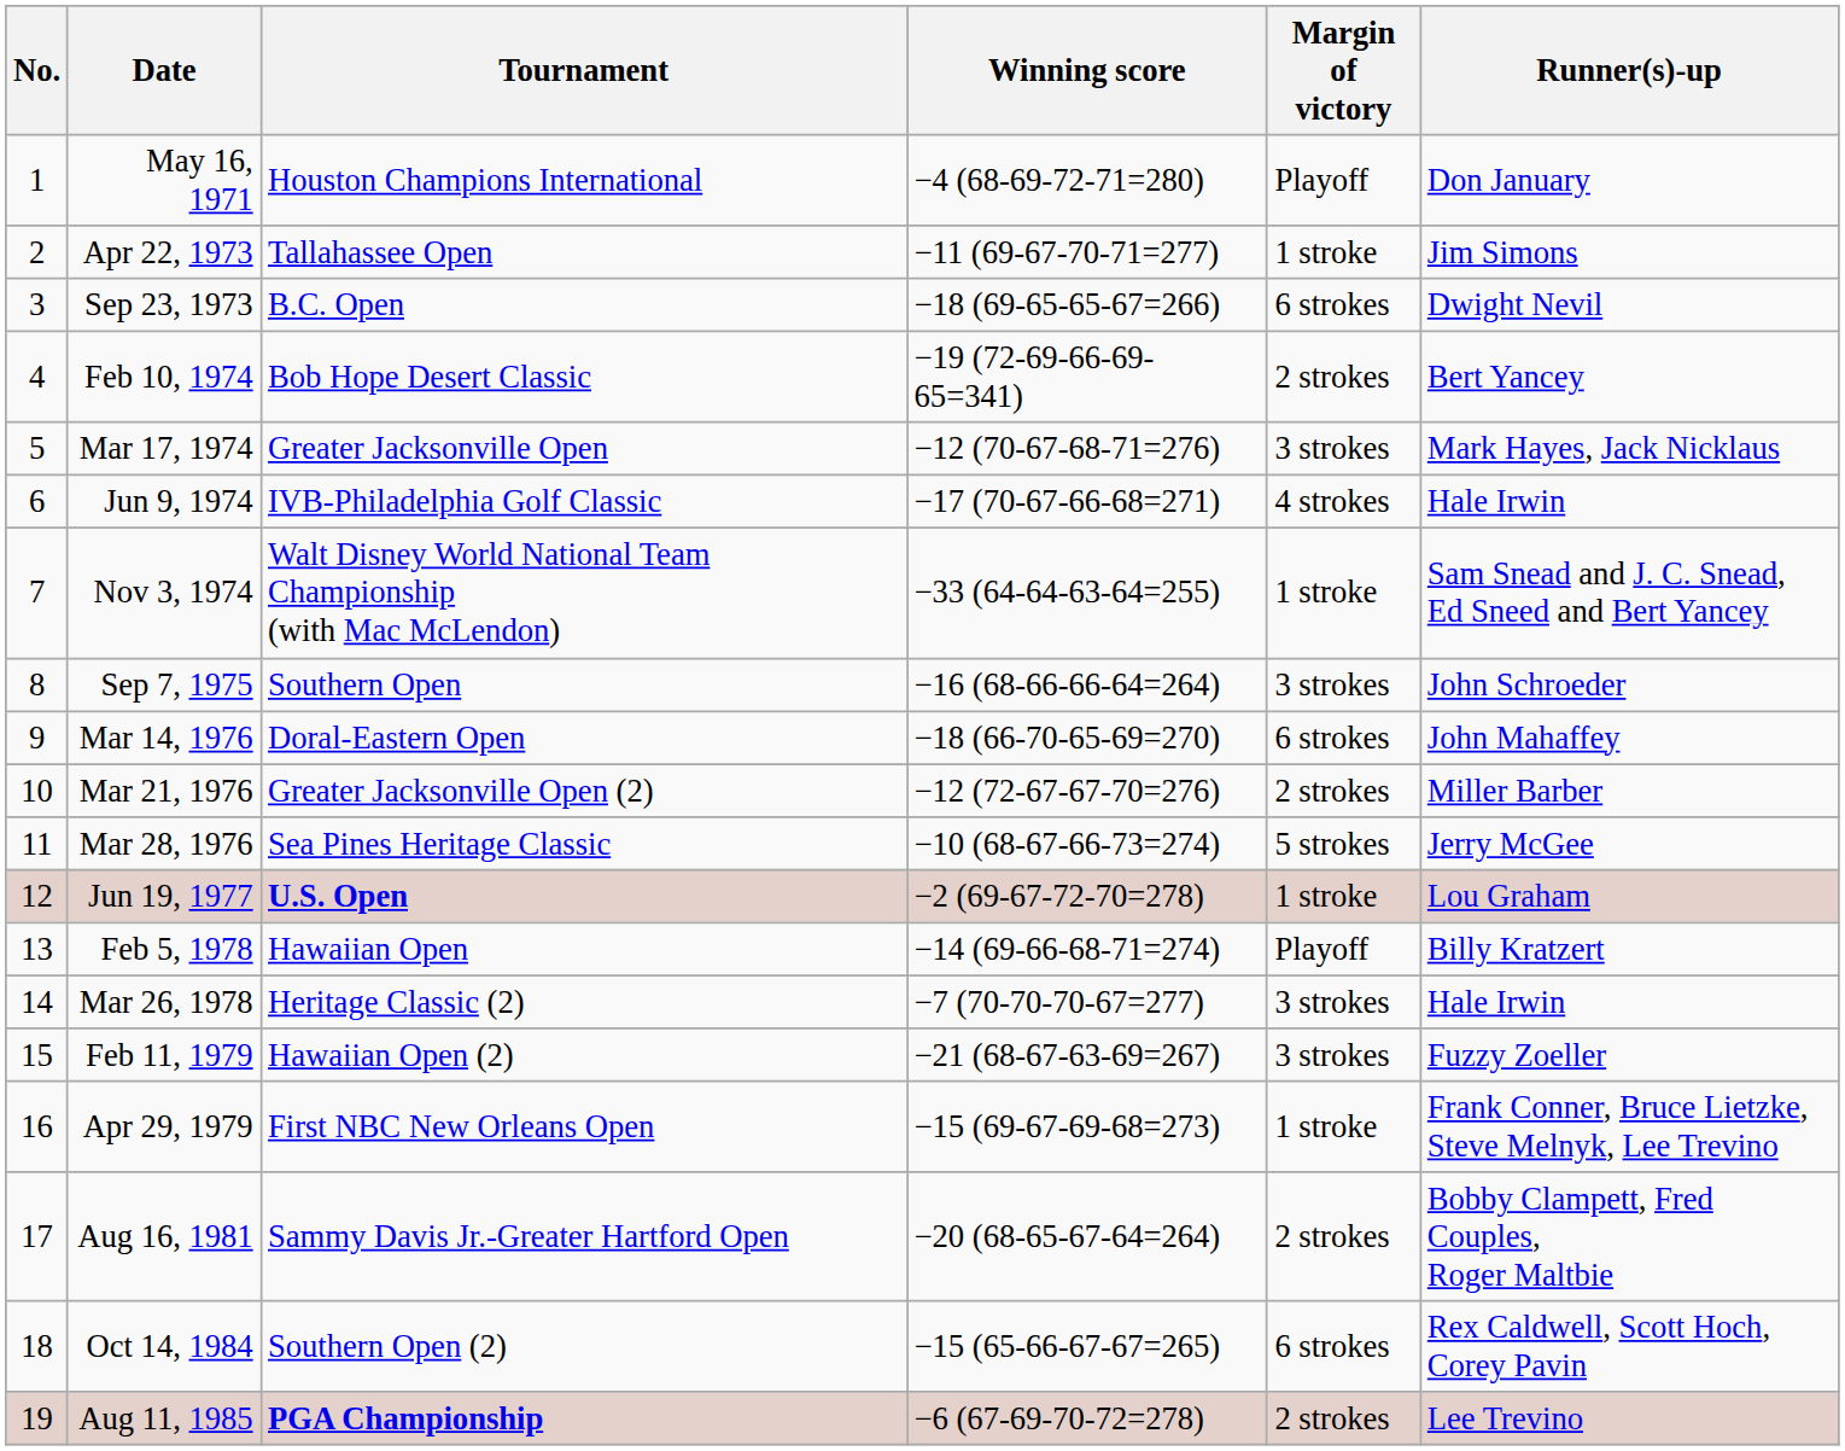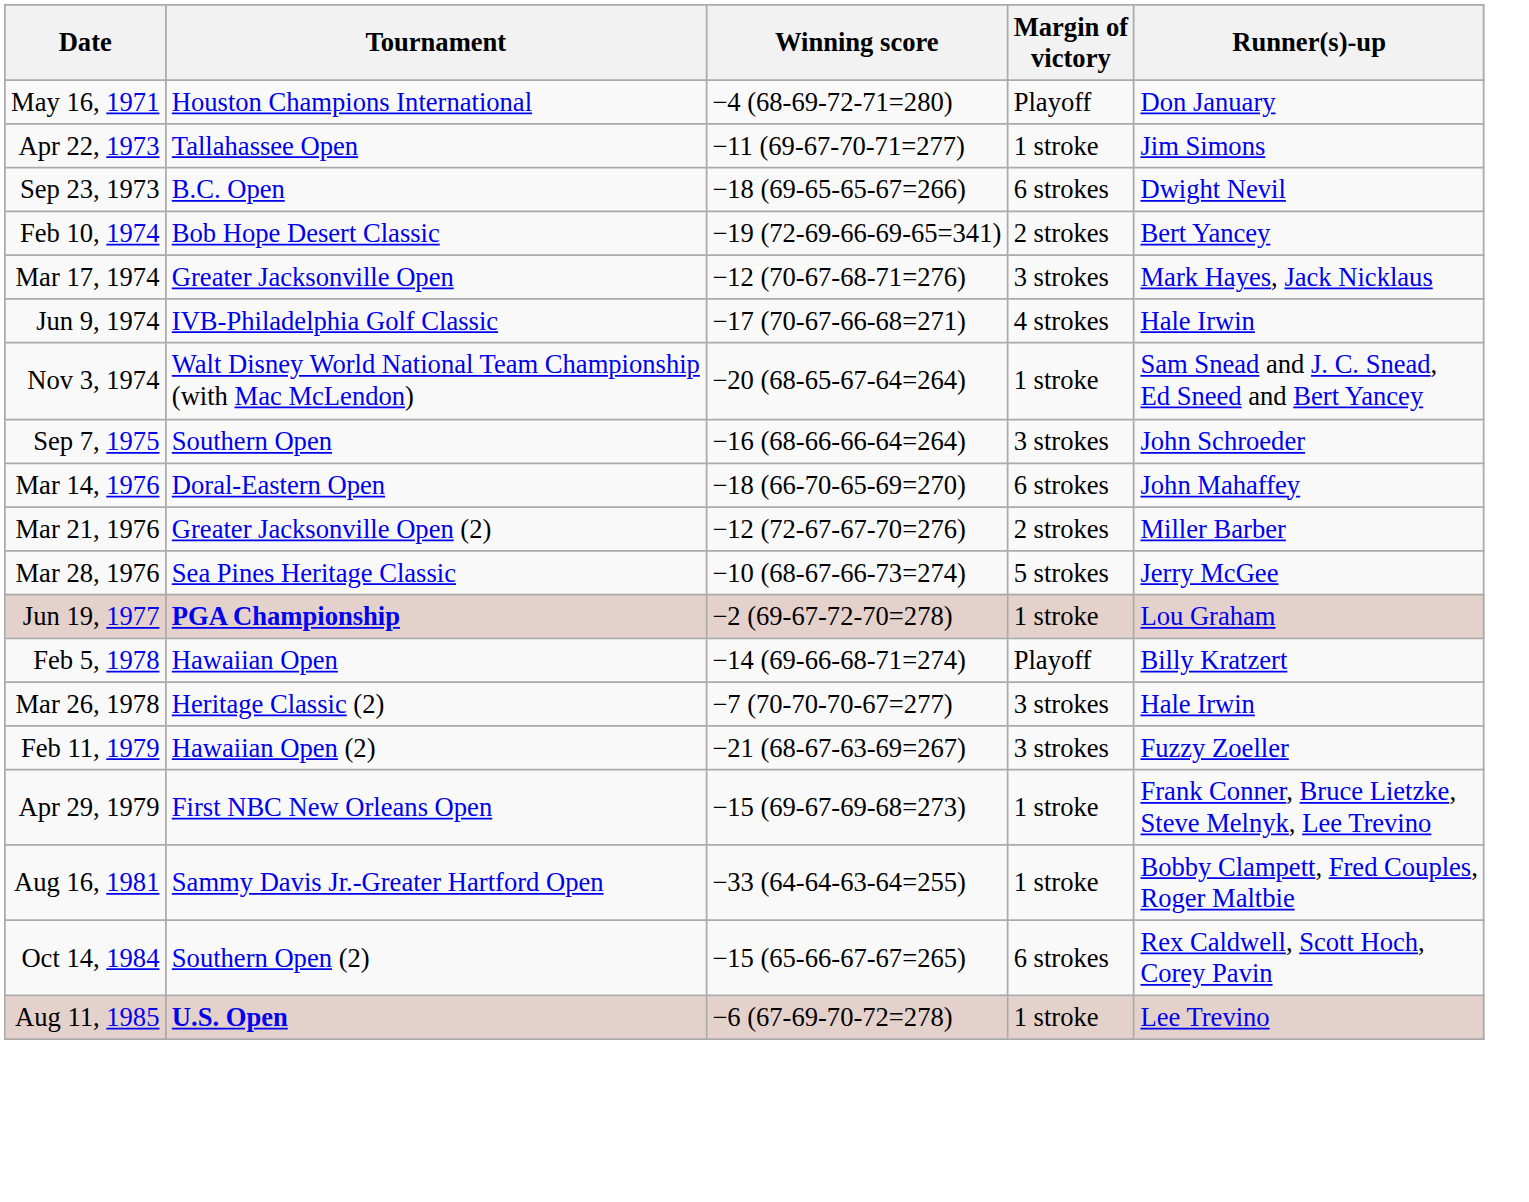- column: No. | 1 | 2 | 3 | 4 | 5 | 6 | 7 | 8 | 9 | 10 | 11 | 12 | 13 | 14 | 15 | 16 | 17 | 18 | 19
Nov 3, 1974 | Winning score: −33 (64-64-63-64=255) -> −20 (68-65-67-64=264)
Jun 19, 1977 | Tournament: U.S. Open -> PGA Championship
Aug 16, 1981 | Winning score: −20 (68-65-67-64=264) -> −33 (64-64-63-64=255)
Aug 16, 1981 | Margin of victory: 2 strokes -> 1 stroke
Aug 11, 1985 | Tournament: PGA Championship -> U.S. Open
Aug 11, 1985 | Margin of victory: 2 strokes -> 1 stroke
